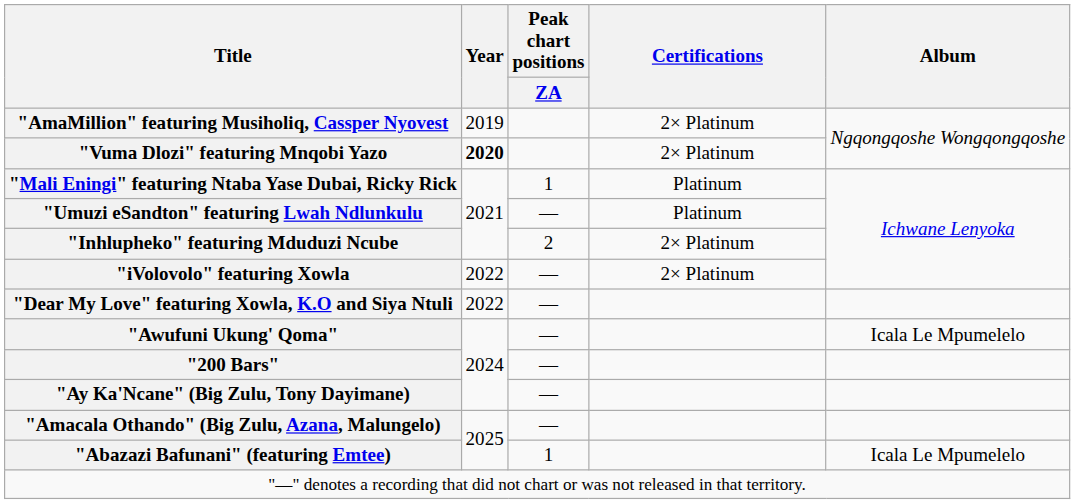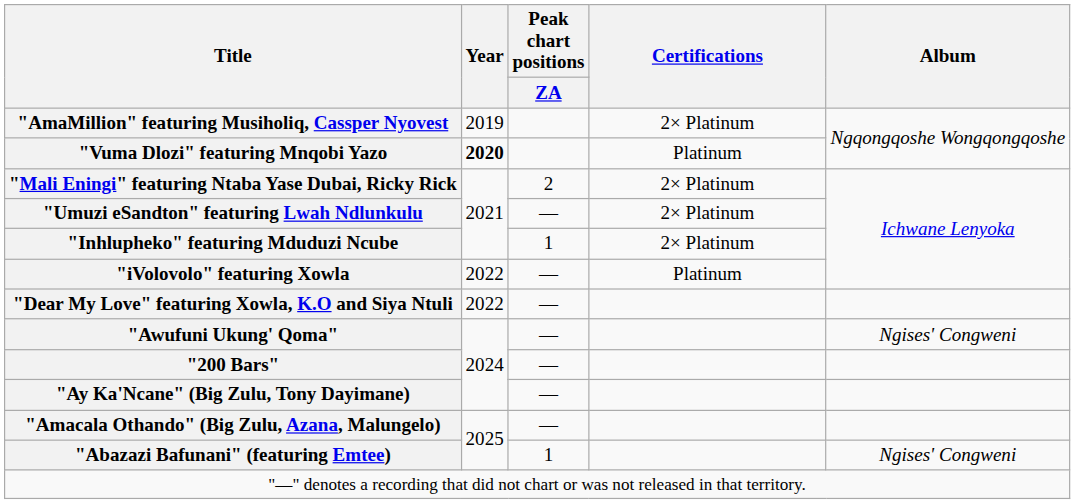"Vuma Dlozi" featuring Mnqobi Yazo | Certifications: 2× Platinum -> Platinum
"Mali Eningi" featuring Ntaba Yase Dubai, Ricky Rick | Peak chart positions / ZA: 1 -> 2
"Mali Eningi" featuring Ntaba Yase Dubai, Ricky Rick | Certifications: Platinum -> 2× Platinum
"Umuzi eSandton" featuring Lwah Ndlunkulu | Certifications: Platinum -> 2× Platinum
"Inhlupheko" featuring Mduduzi Ncube | Peak chart positions / ZA: 2 -> 1
"iVolovolo" featuring Xowla | Certifications: 2× Platinum -> Platinum
"Awufuni Ukung' Qoma" | Album: Icala Le Mpumelelo -> Ngises' Congweni
"Abazazi Bafunani" (featuring Emtee) | Album: Icala Le Mpumelelo -> Ngises' Congweni
